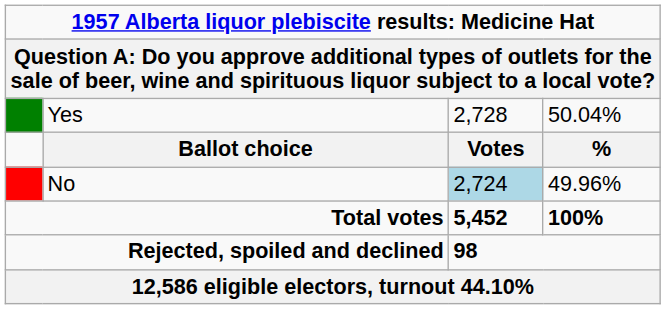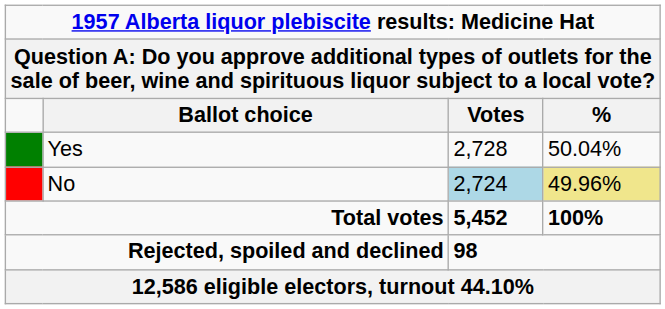rows swapped: Ballot choice <-> Yes
No | column 4: no background -> khaki background
